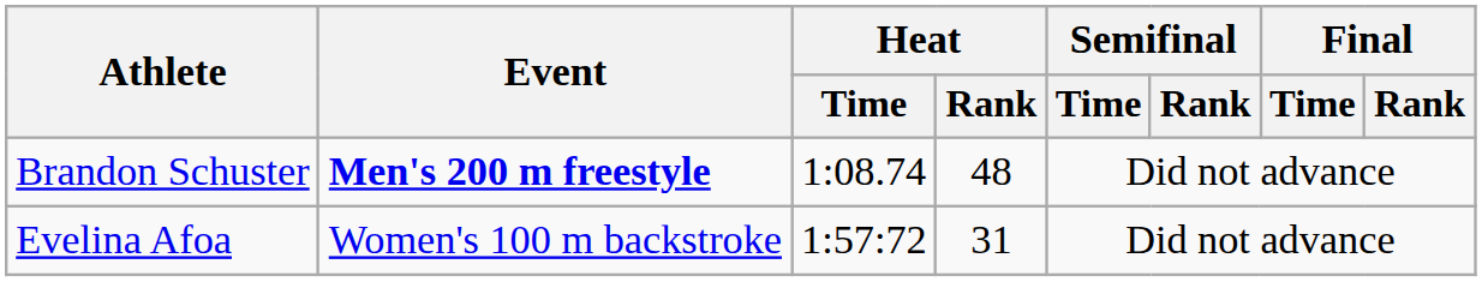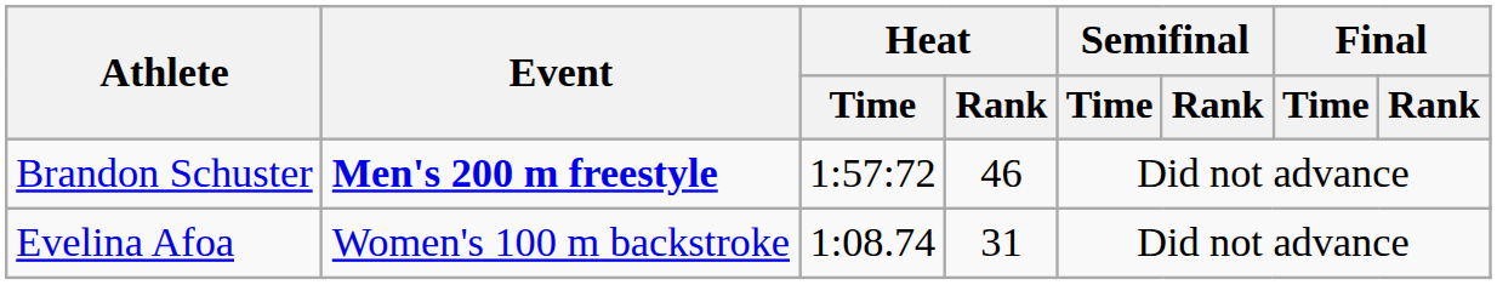Brandon Schuster | Heat / Time: 1:08.74 -> 1:57:72
Brandon Schuster | Heat / Rank: 48 -> 46
Evelina Afoa | Heat / Time: 1:57:72 -> 1:08.74
